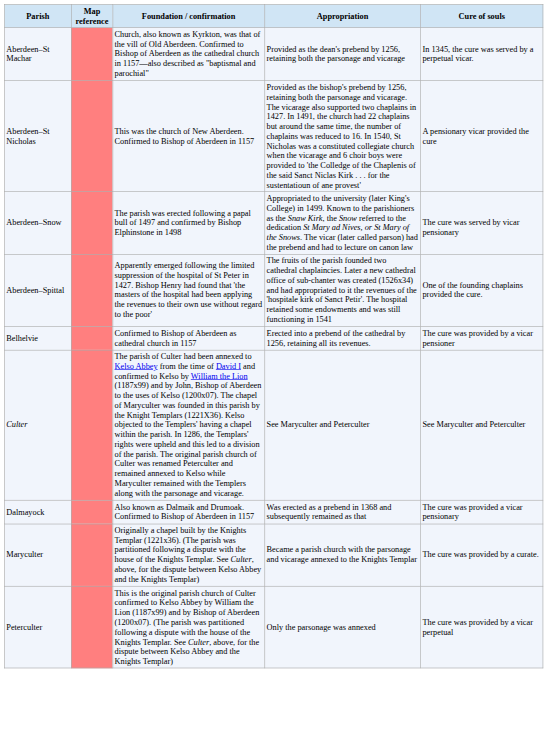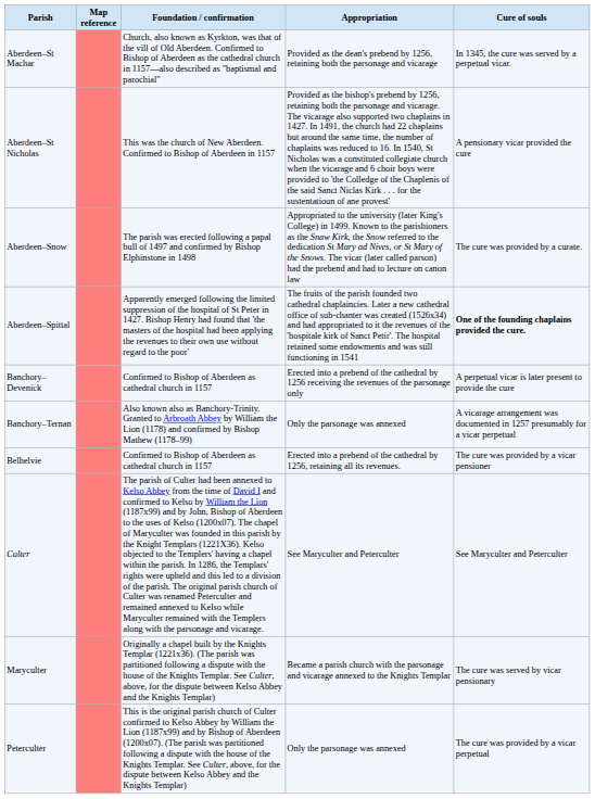Aberdeen–Snow | Cure of souls: The cure was served by vicar pensionary -> The cure was provided by a curate.
Aberdeen–Spittal | Cure of souls: normal -> bold
+ row: Banchory–Devenick | Confirmed to Bishop of Aberdeen as cathedral church in 1157 | Erected into a prebend of the cathedral by 1256 receiving the revenues of the parsonage only | A perpetual vicar is later present to provide the cure
+ row: Banchory–Ternan | Also known also as Banchory-Trinity. Granted to Arbroath Abbey by William the Lion (1178) and confirmed by Bishop Mathew (1178–99) | Only the parsonage was annexed | A vicarage arrangement was documented in 1257 presumably for a vicar perpetual
- row: Dalmayock | Also known as Dalmaik and Drumoak. Confirmed to Bishop of Aberdeen in 1157 | Was erected as a prebend in 1368 and subsequently remained as that | The cure was provided a vicar pensionary
Maryculter | Cure of souls: The cure was provided by a curate. -> The cure was served by vicar pensionary
